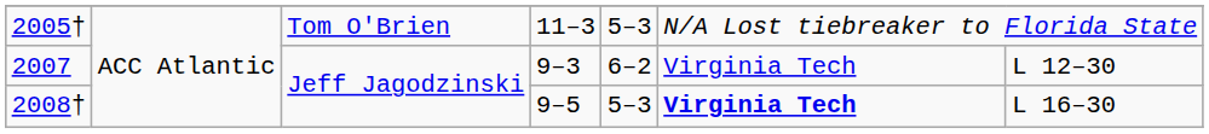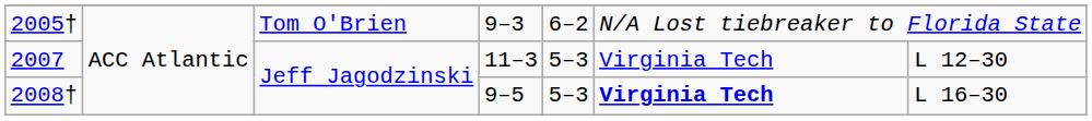2005† | column 4: 11–3 -> 9–3
2005† | column 5: 5–3 -> 6–2
2007 | column 4: 9–3 -> 11–3
2007 | column 5: 6–2 -> 5–3
